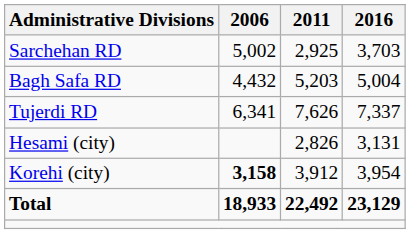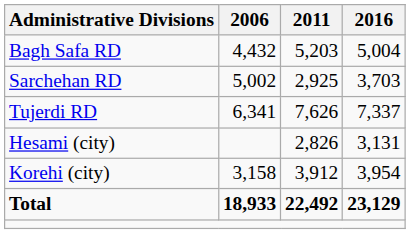rows swapped: Bagh Safa RD <-> Sarchehan RD
Korehi (city) | 2006: bold -> normal
